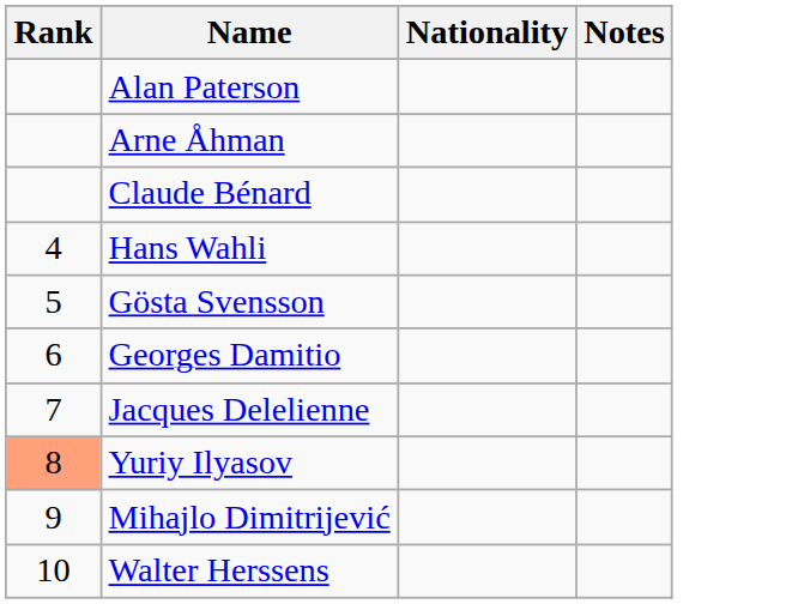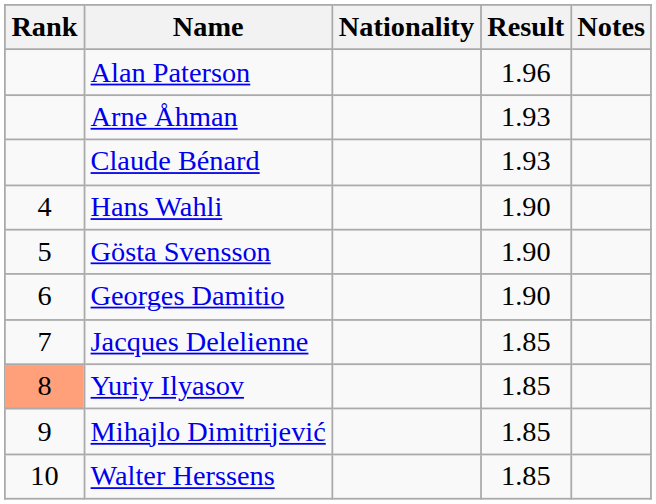+ column: Result | 1.96 | 1.93 | 1.93 | 1.90 | 1.90 | 1.90 | 1.85 | 1.85 | 1.85 | 1.85
